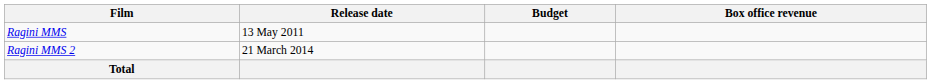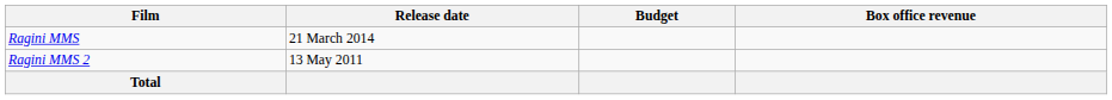Ragini MMS | Release date: 13 May 2011 -> 21 March 2014
Ragini MMS 2 | Release date: 21 March 2014 -> 13 May 2011
